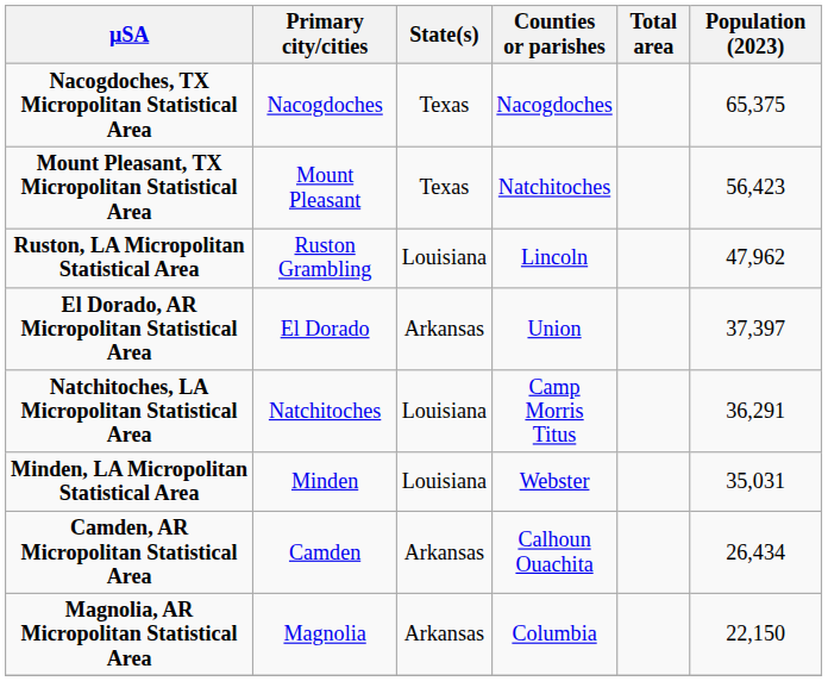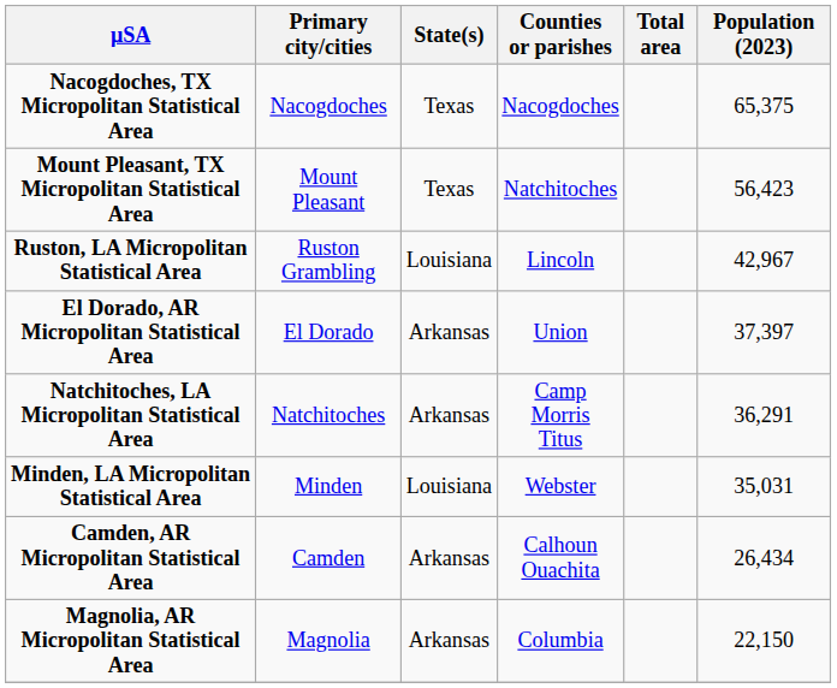Ruston, LA Micropolitan Statistical Area | Population (2023): 47,962 -> 42,967
Natchitoches, LA Micropolitan Statistical Area | State(s): Louisiana -> Arkansas
